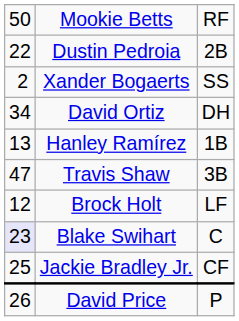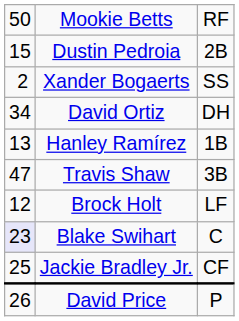Dustin Pedroia | column 1: 22 -> 15
